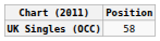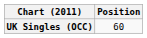UK Singles (OCC) | Position: 58 -> 60
